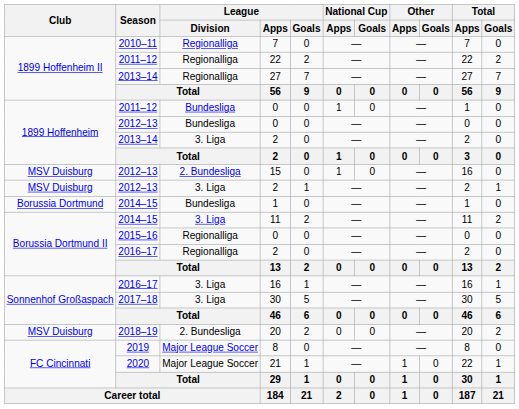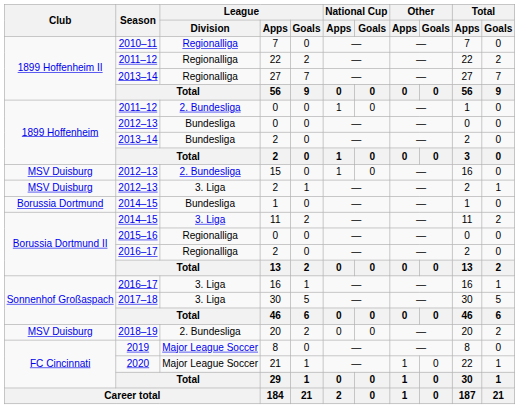2011–12 / 0 | League / Division: Bundesliga -> 2. Bundesliga
2013–14 / 2 | League / Division: 3. Liga -> Bundesliga
